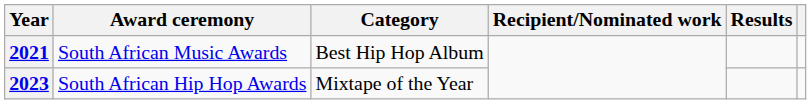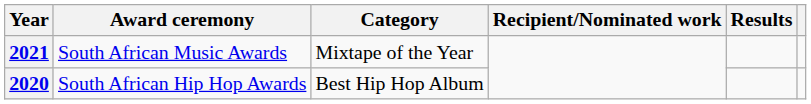South African Music Awards | Category: Best Hip Hop Album -> Mixtape of the Year
South African Hip Hop Awards | Year: 2023 -> 2020
South African Hip Hop Awards | Category: Mixtape of the Year -> Best Hip Hop Album
